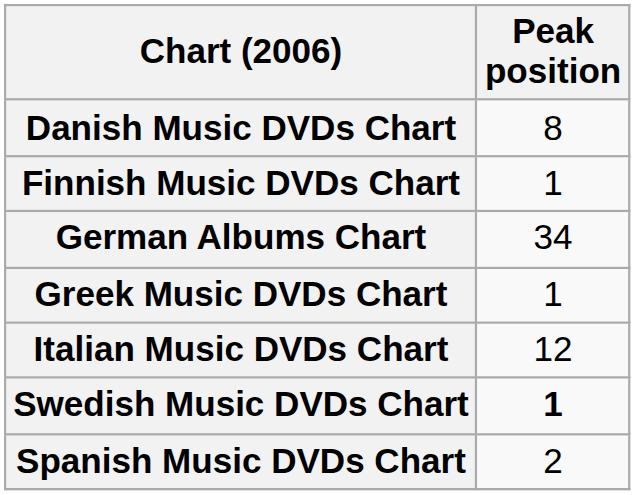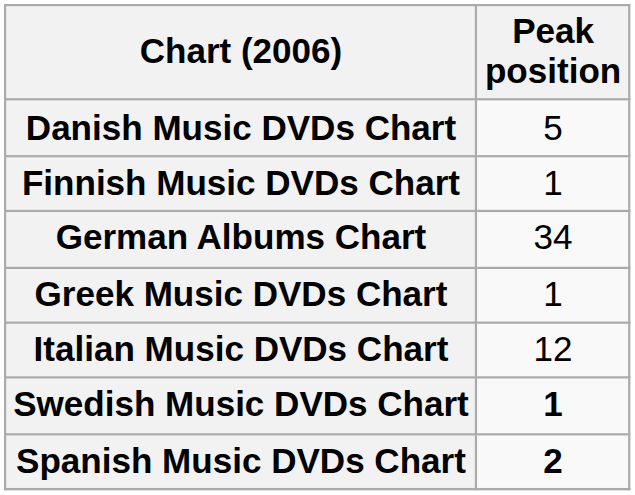Danish Music DVDs Chart | Peak position: 8 -> 5
Spanish Music DVDs Chart | Peak position: normal -> bold
